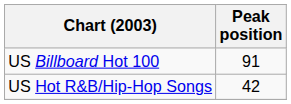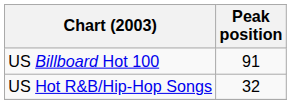US Hot R&B/Hip-Hop Songs | Peak position: 42 -> 32
